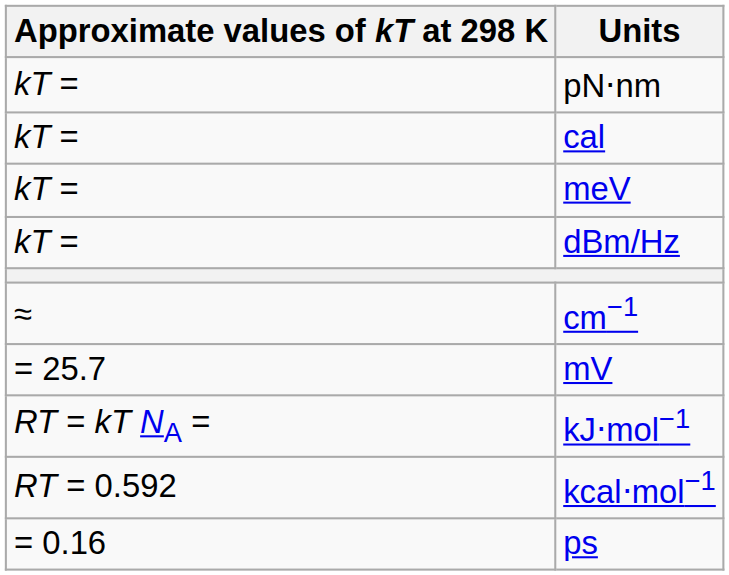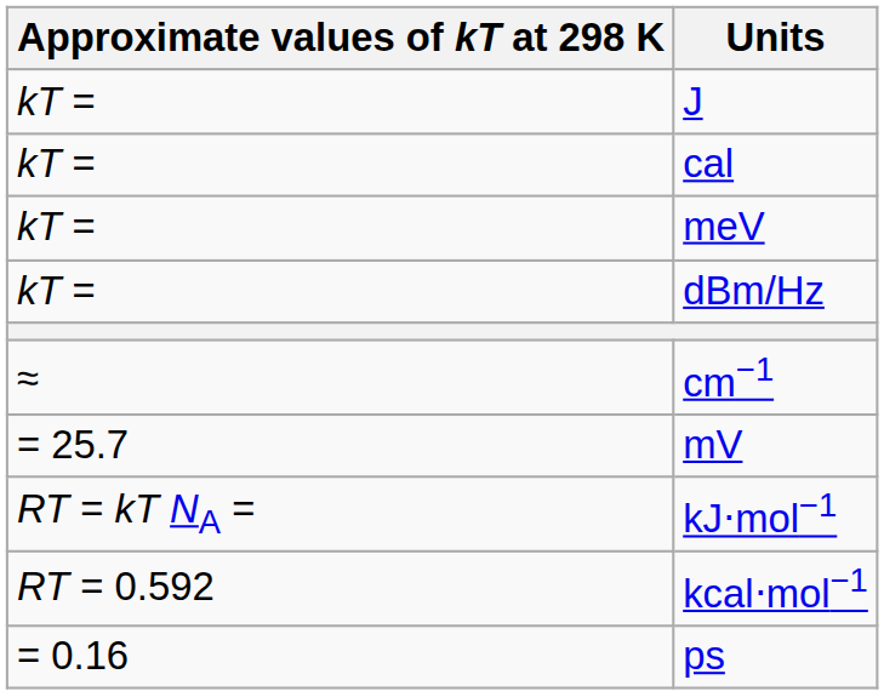+ row: kT = | J
- row: kT = | pN⋅nm
